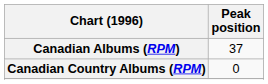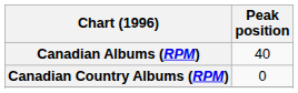Canadian Albums (RPM) | Peak position: 37 -> 40
